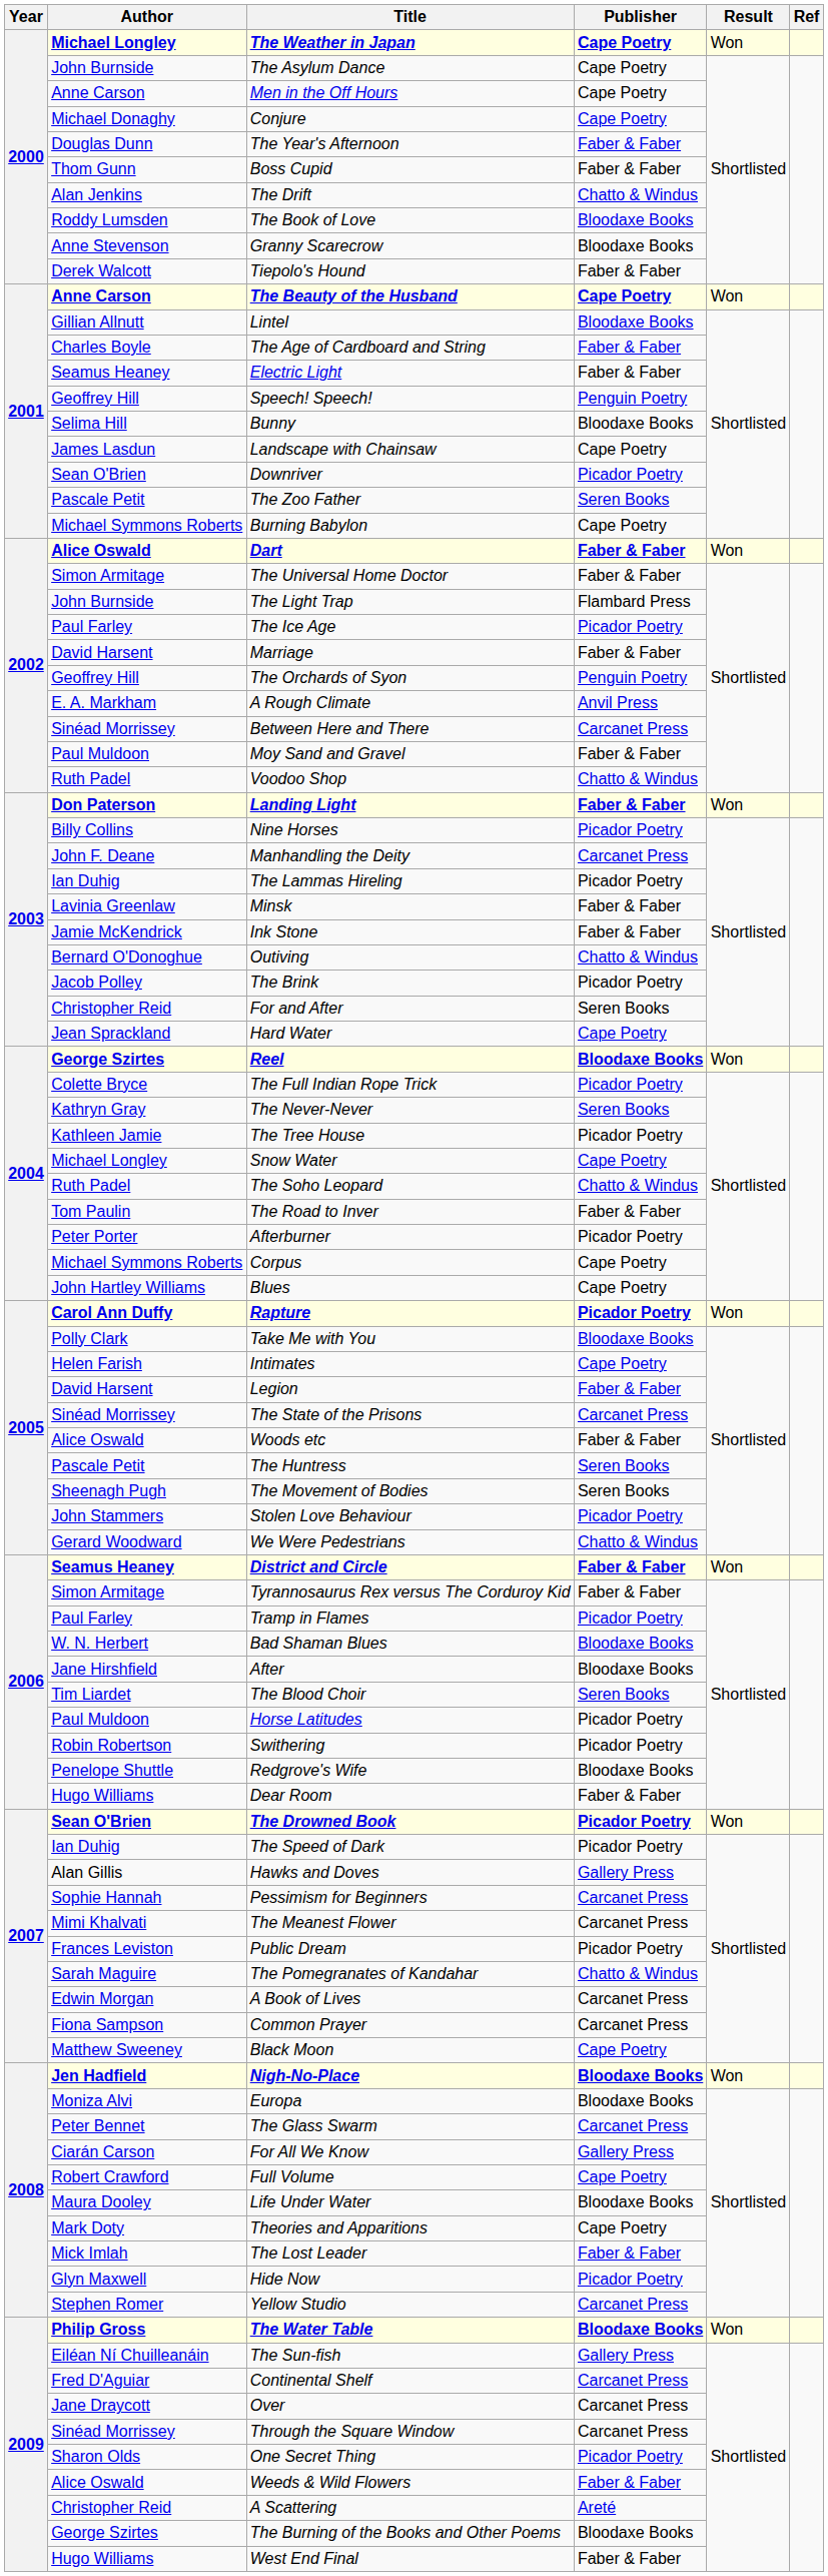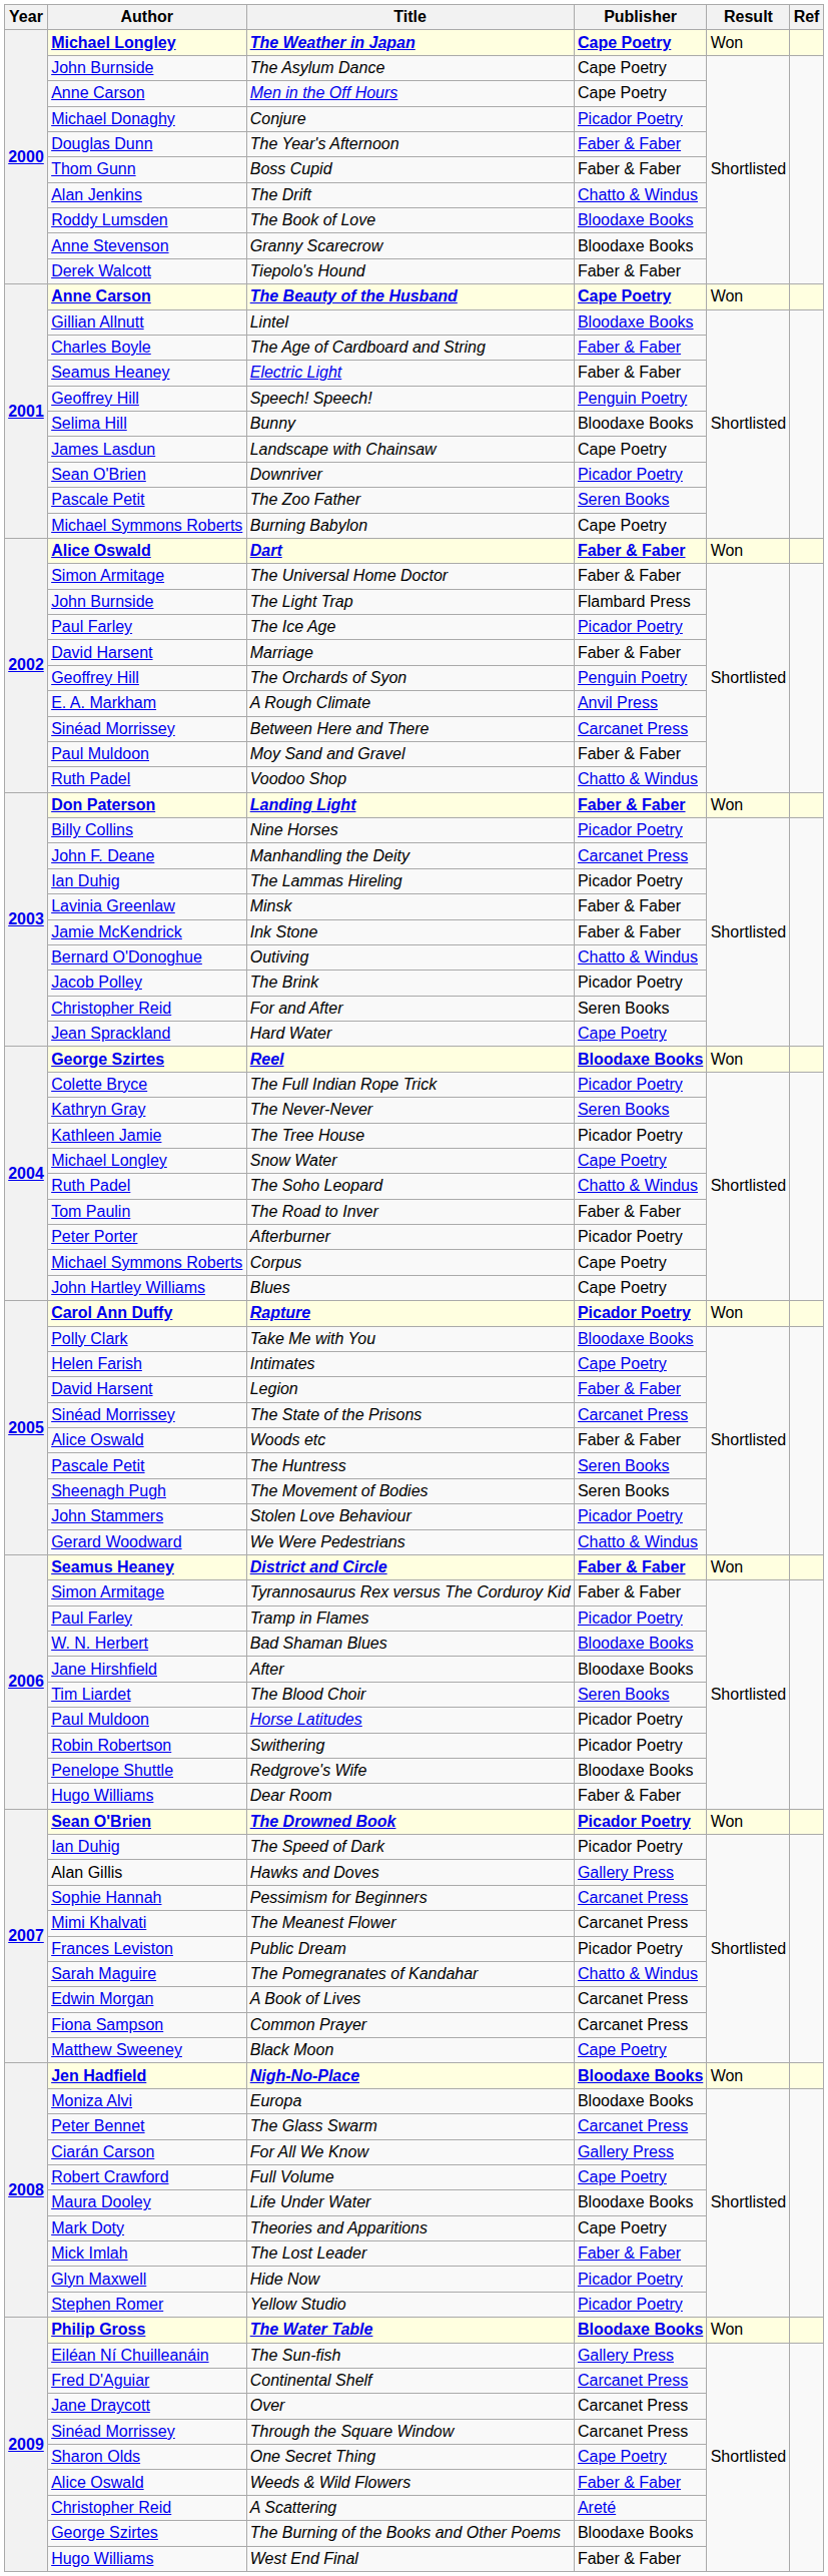Conjure | Publisher: Cape Poetry -> Picador Poetry
Yellow Studio | Publisher: Carcanet Press -> Picador Poetry
One Secret Thing | Publisher: Picador Poetry -> Cape Poetry
